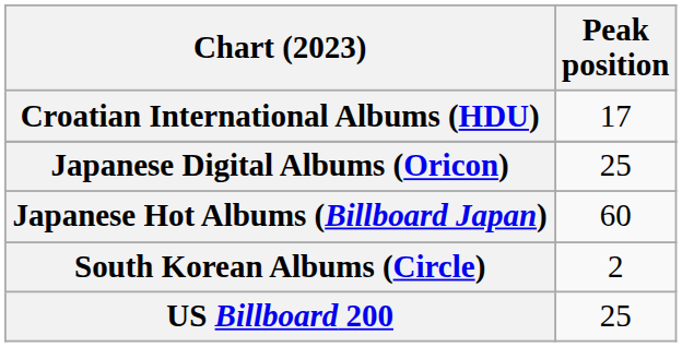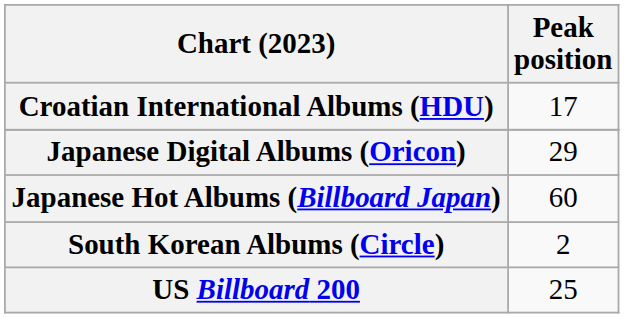Japanese Digital Albums (Oricon) | Peak position: 25 -> 29
